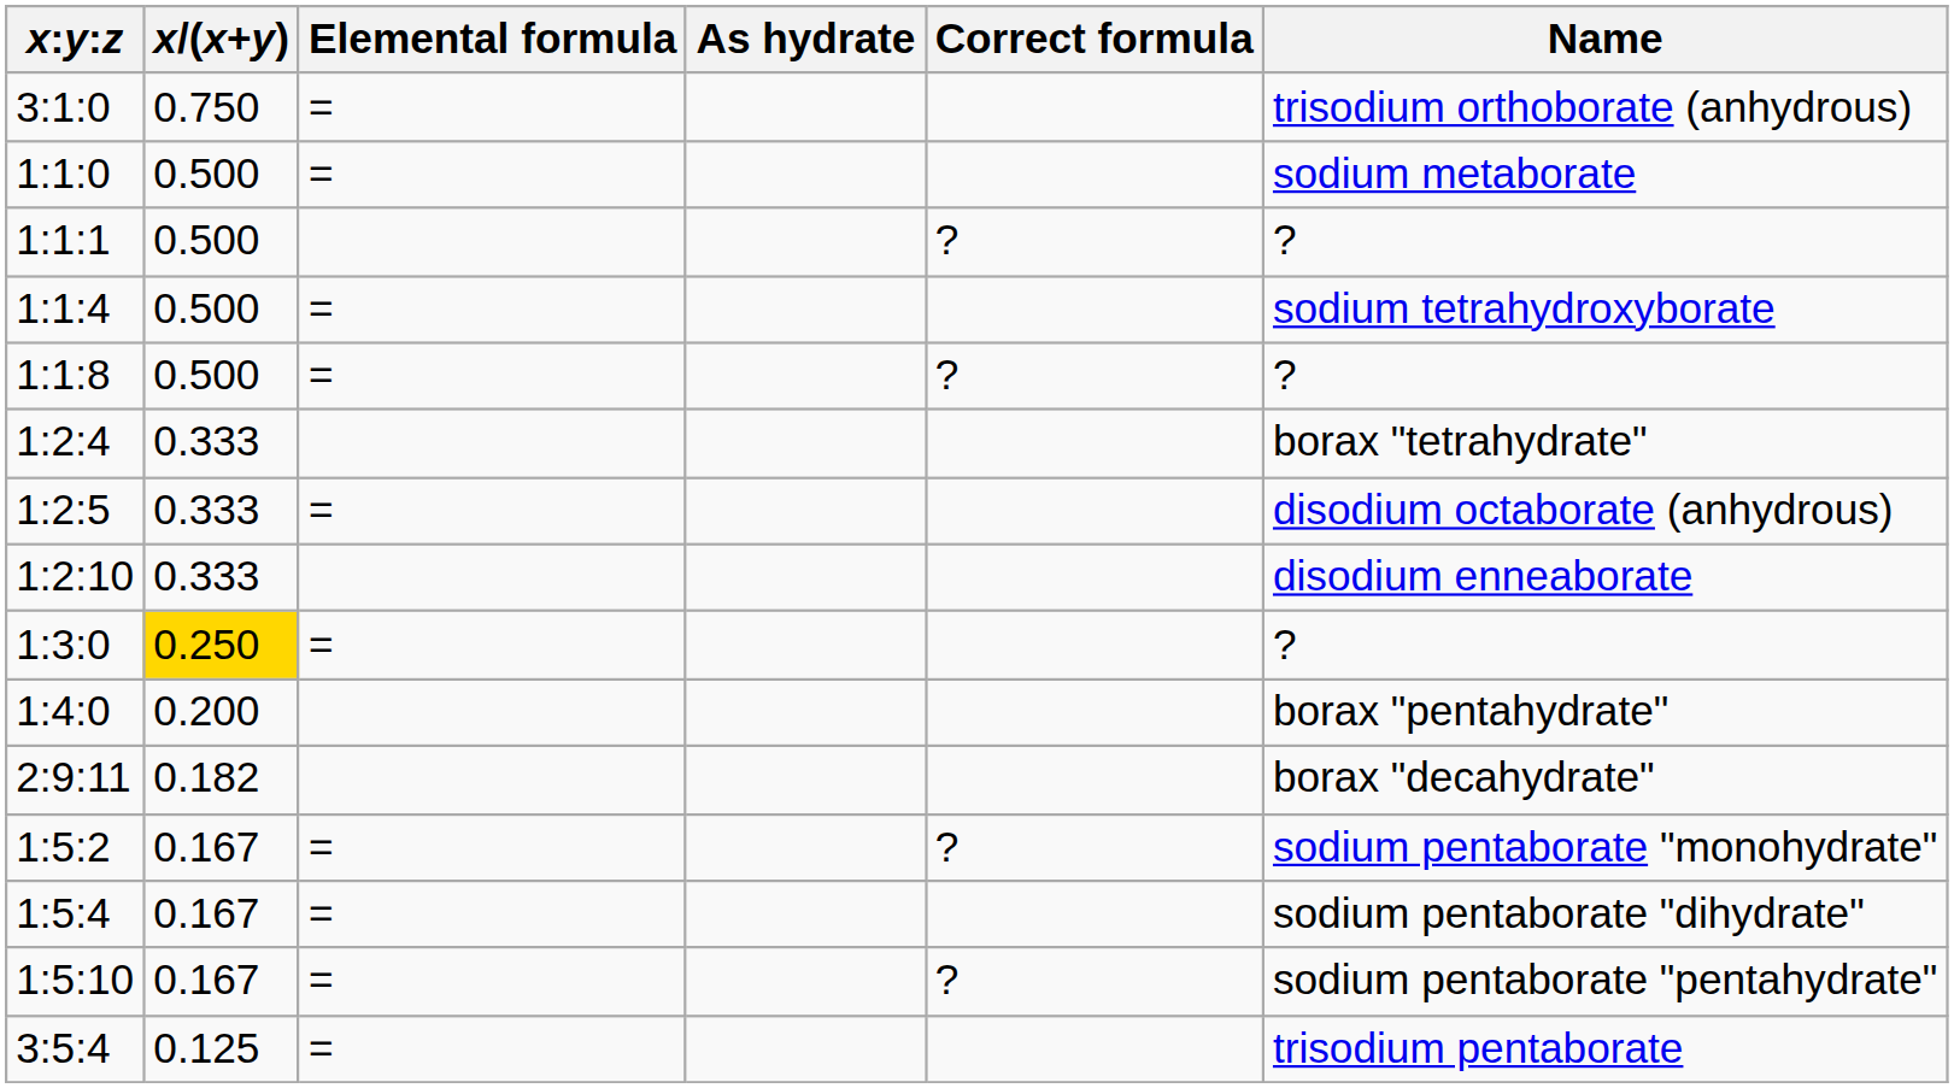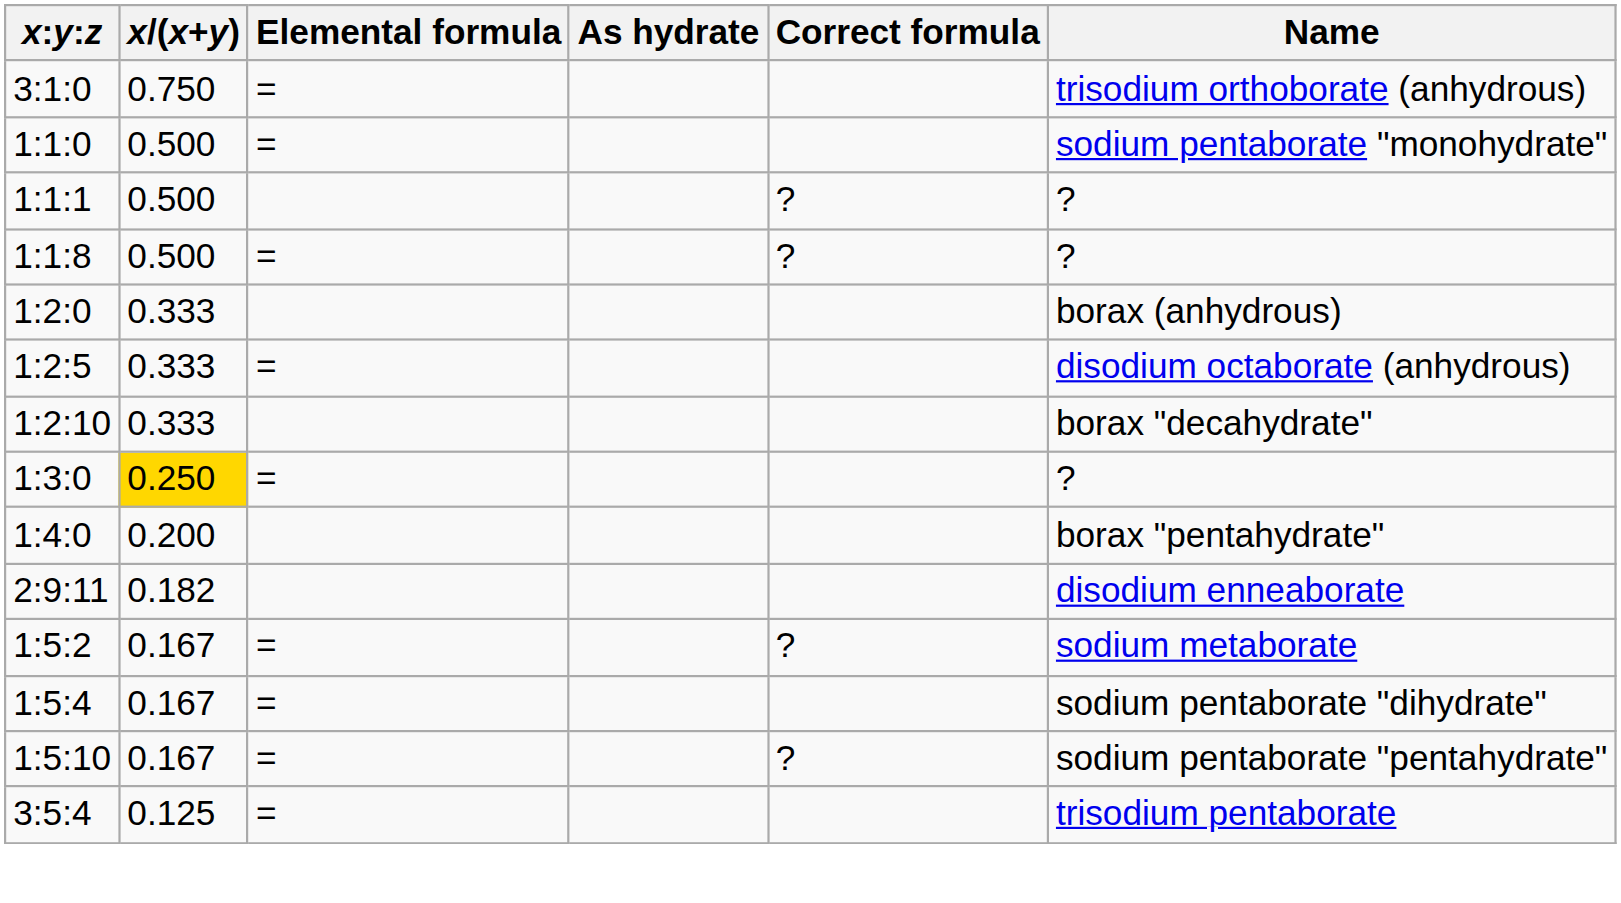1:1:0 | Name: sodium metaborate -> sodium pentaborate "monohydrate"
- row: 1:1:4 | 0.500 | = | sodium tetrahydroxyborate
+ row: 1:2:0 | 0.333 | borax (anhydrous)
- row: 1:2:4 | 0.333 | borax "tetrahydrate"
1:2:10 | Name: disodium enneaborate -> borax "decahydrate"
2:9:11 | Name: borax "decahydrate" -> disodium enneaborate
1:5:2 | Name: sodium pentaborate "monohydrate" -> sodium metaborate
